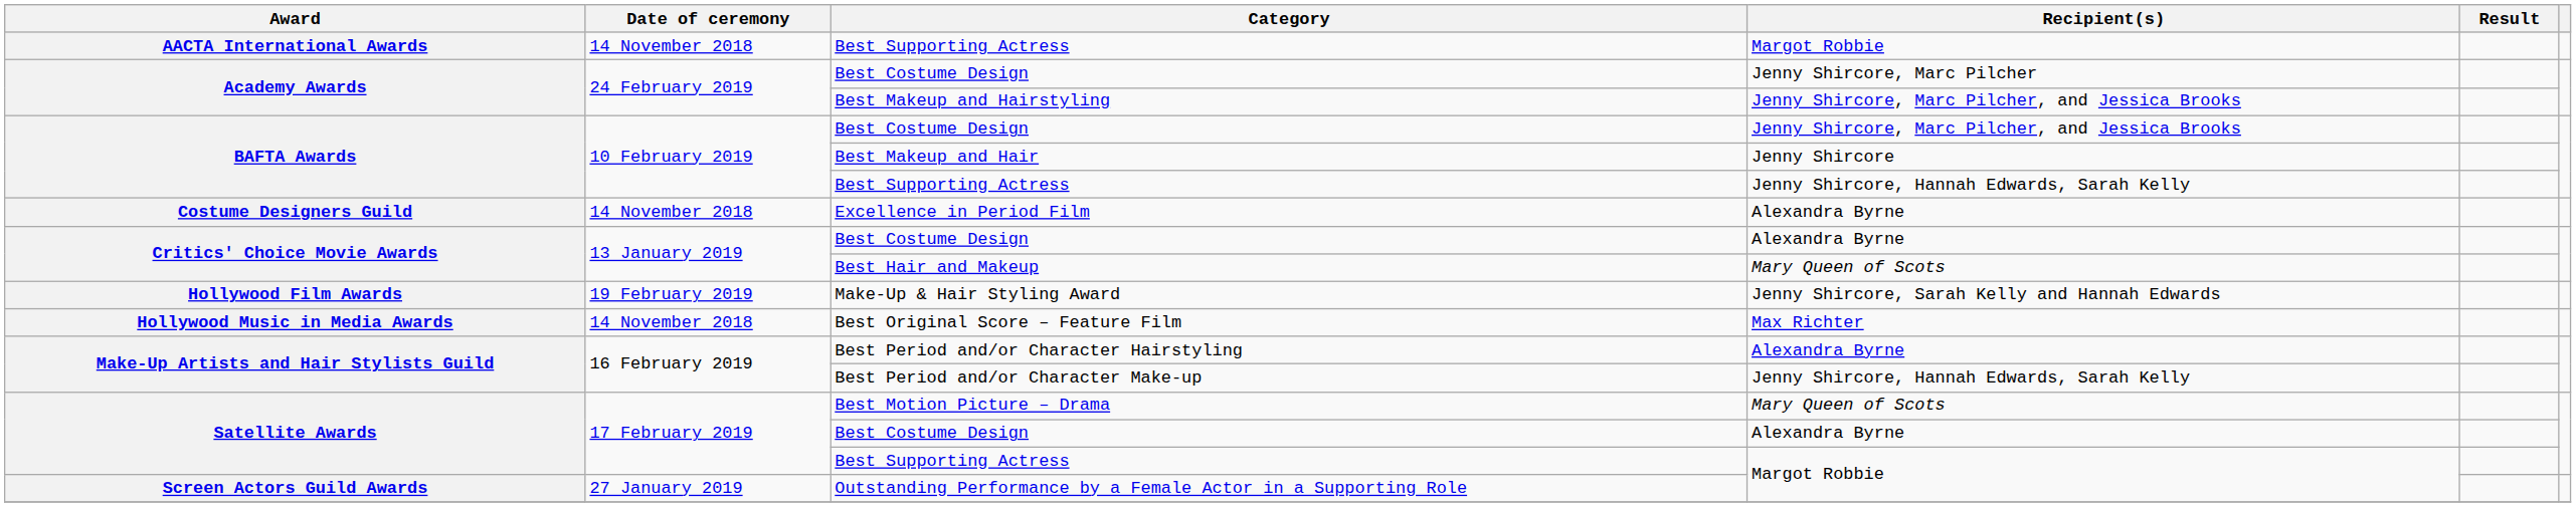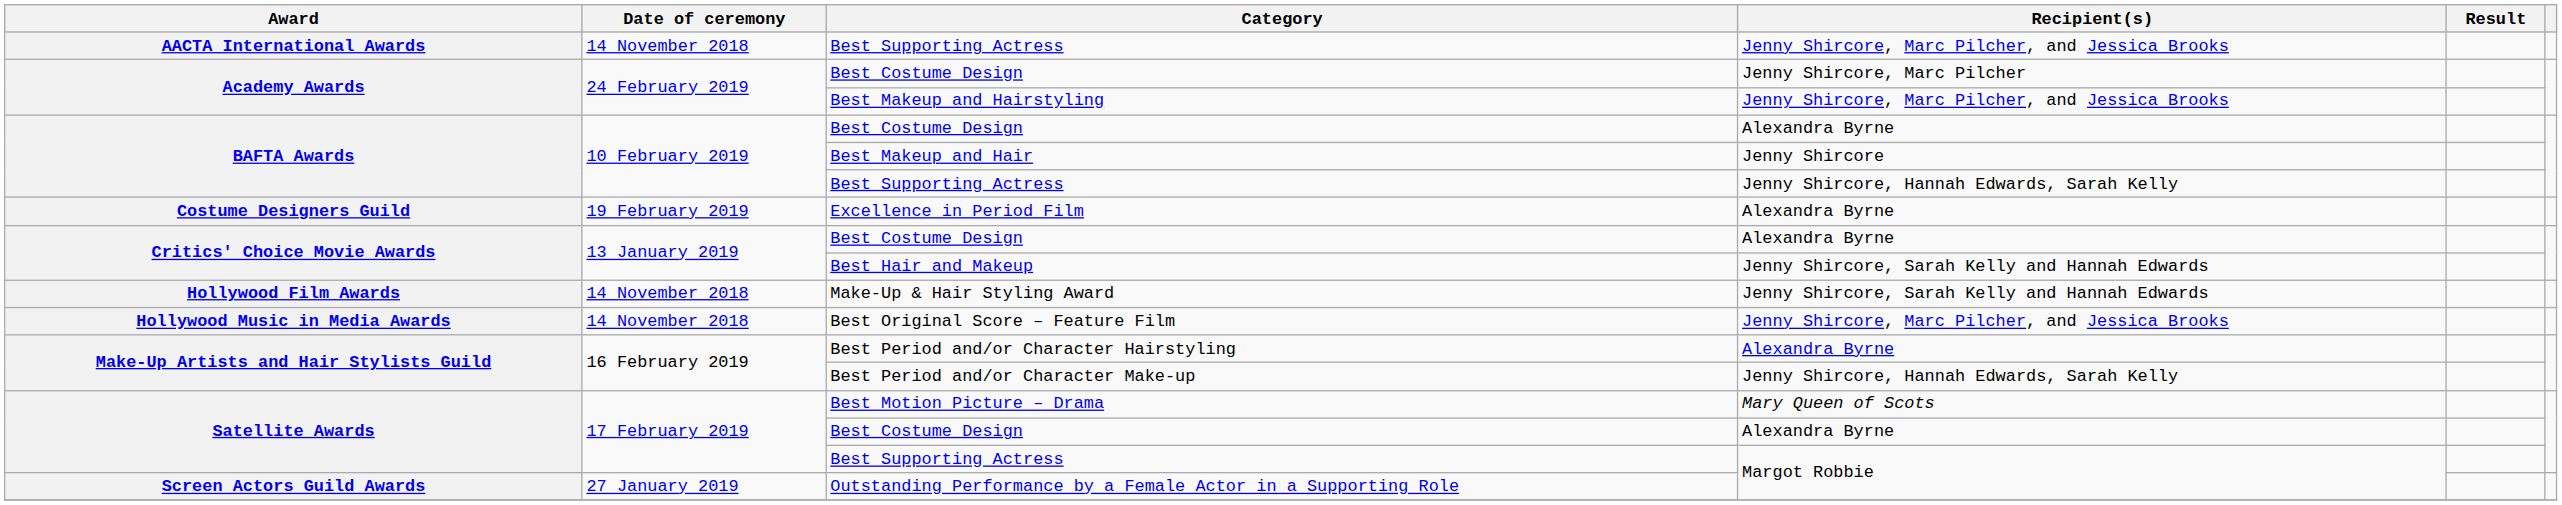AACTA International Awards / Best Supporting Actress | Recipient(s): Margot Robbie -> Jenny Shircore, Marc Pilcher, and Jessica Brooks
BAFTA Awards / Best Costume Design | Recipient(s): Jenny Shircore, Marc Pilcher, and Jessica Brooks -> Alexandra Byrne
Excellence in Period Film | Date of ceremony: 14 November 2018 -> 19 February 2019
Best Hair and Makeup | Recipient(s): Mary Queen of Scots -> Jenny Shircore, Sarah Kelly and Hannah Edwards
Make-Up & Hair Styling Award | Date of ceremony: 19 February 2019 -> 14 November 2018
Best Original Score – Feature Film | Recipient(s): Max Richter -> Jenny Shircore, Marc Pilcher, and Jessica Brooks
